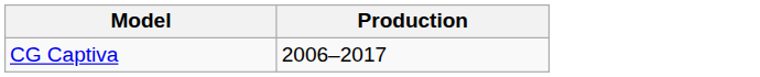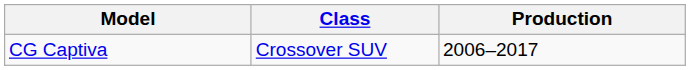+ column: Class | Crossover SUV
